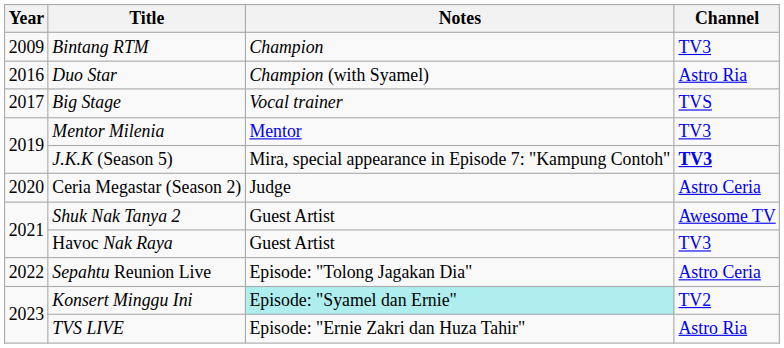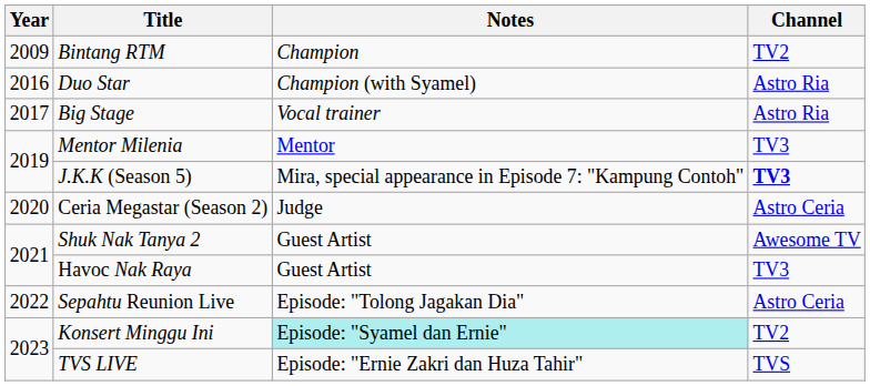Bintang RTM | Channel: TV3 -> TV2
Big Stage | Channel: TVS -> Astro Ria
TVS LIVE | Channel: Astro Ria -> TVS
